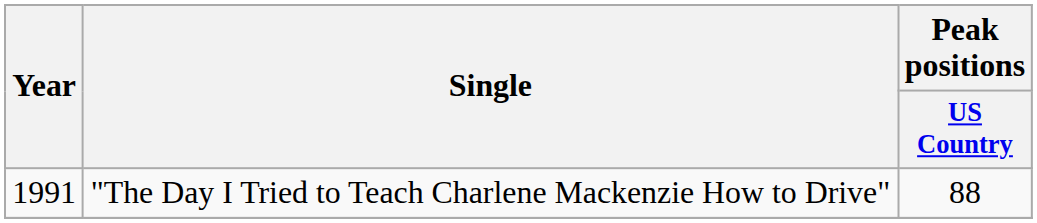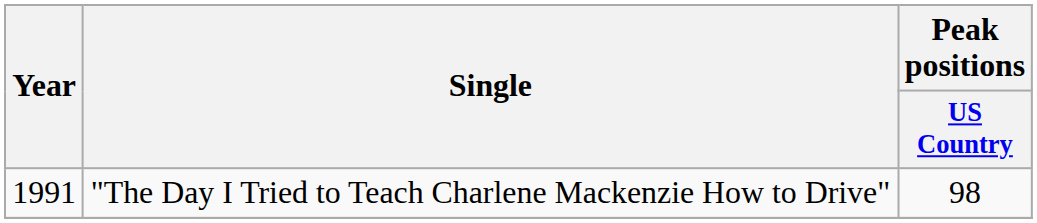"The Day I Tried to Teach Charlene Mackenzie How to Drive" | Peak positions / US Country: 88 -> 98
